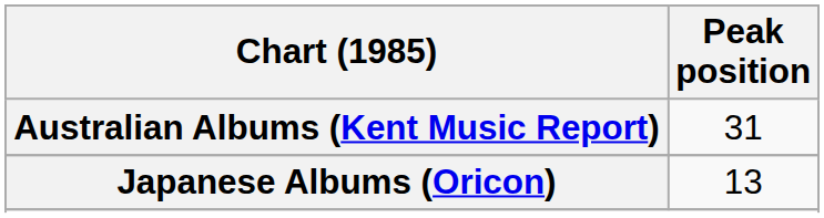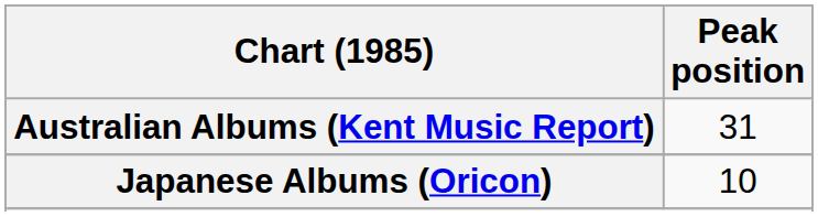Japanese Albums (Oricon) | Peak position: 13 -> 10
